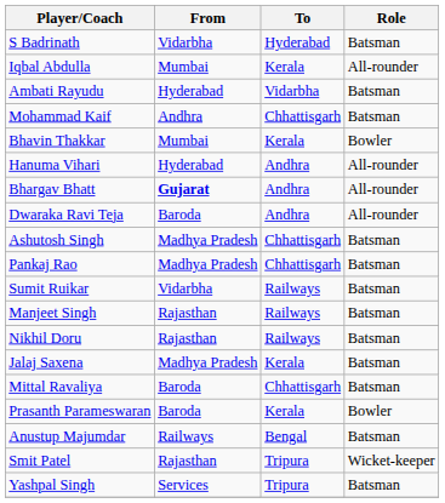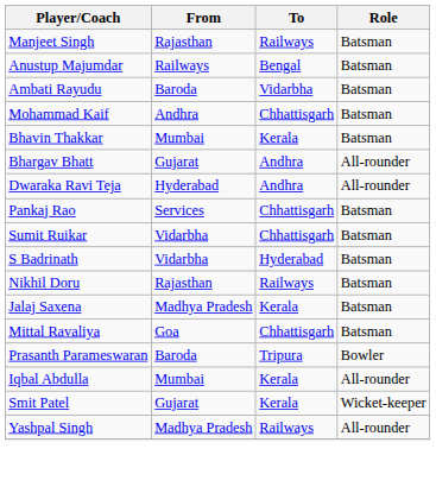rows swapped: S Badrinath <-> Manjeet Singh
rows swapped: Iqbal Abdulla <-> Anustup Majumdar
Ambati Rayudu | From: Hyderabad -> Baroda
Bhavin Thakkar | Role: Bowler -> Batsman
- row: Hanuma Vihari | Hyderabad | Andhra | All-rounder
Bhargav Bhatt | From: bold -> normal
Dwaraka Ravi Teja | From: Baroda -> Hyderabad
- row: Ashutosh Singh | Madhya Pradesh | Chhattisgarh | Batsman
Pankaj Rao | From: Madhya Pradesh -> Services
Sumit Ruikar | To: Railways -> Chhattisgarh
Mittal Ravaliya | From: Baroda -> Goa
Prasanth Parameswaran | To: Kerala -> Tripura
Smit Patel | From: Rajasthan -> Gujarat
Smit Patel | To: Tripura -> Kerala
Yashpal Singh | From: Services -> Madhya Pradesh
Yashpal Singh | To: Tripura -> Railways
Yashpal Singh | Role: Batsman -> All-rounder
